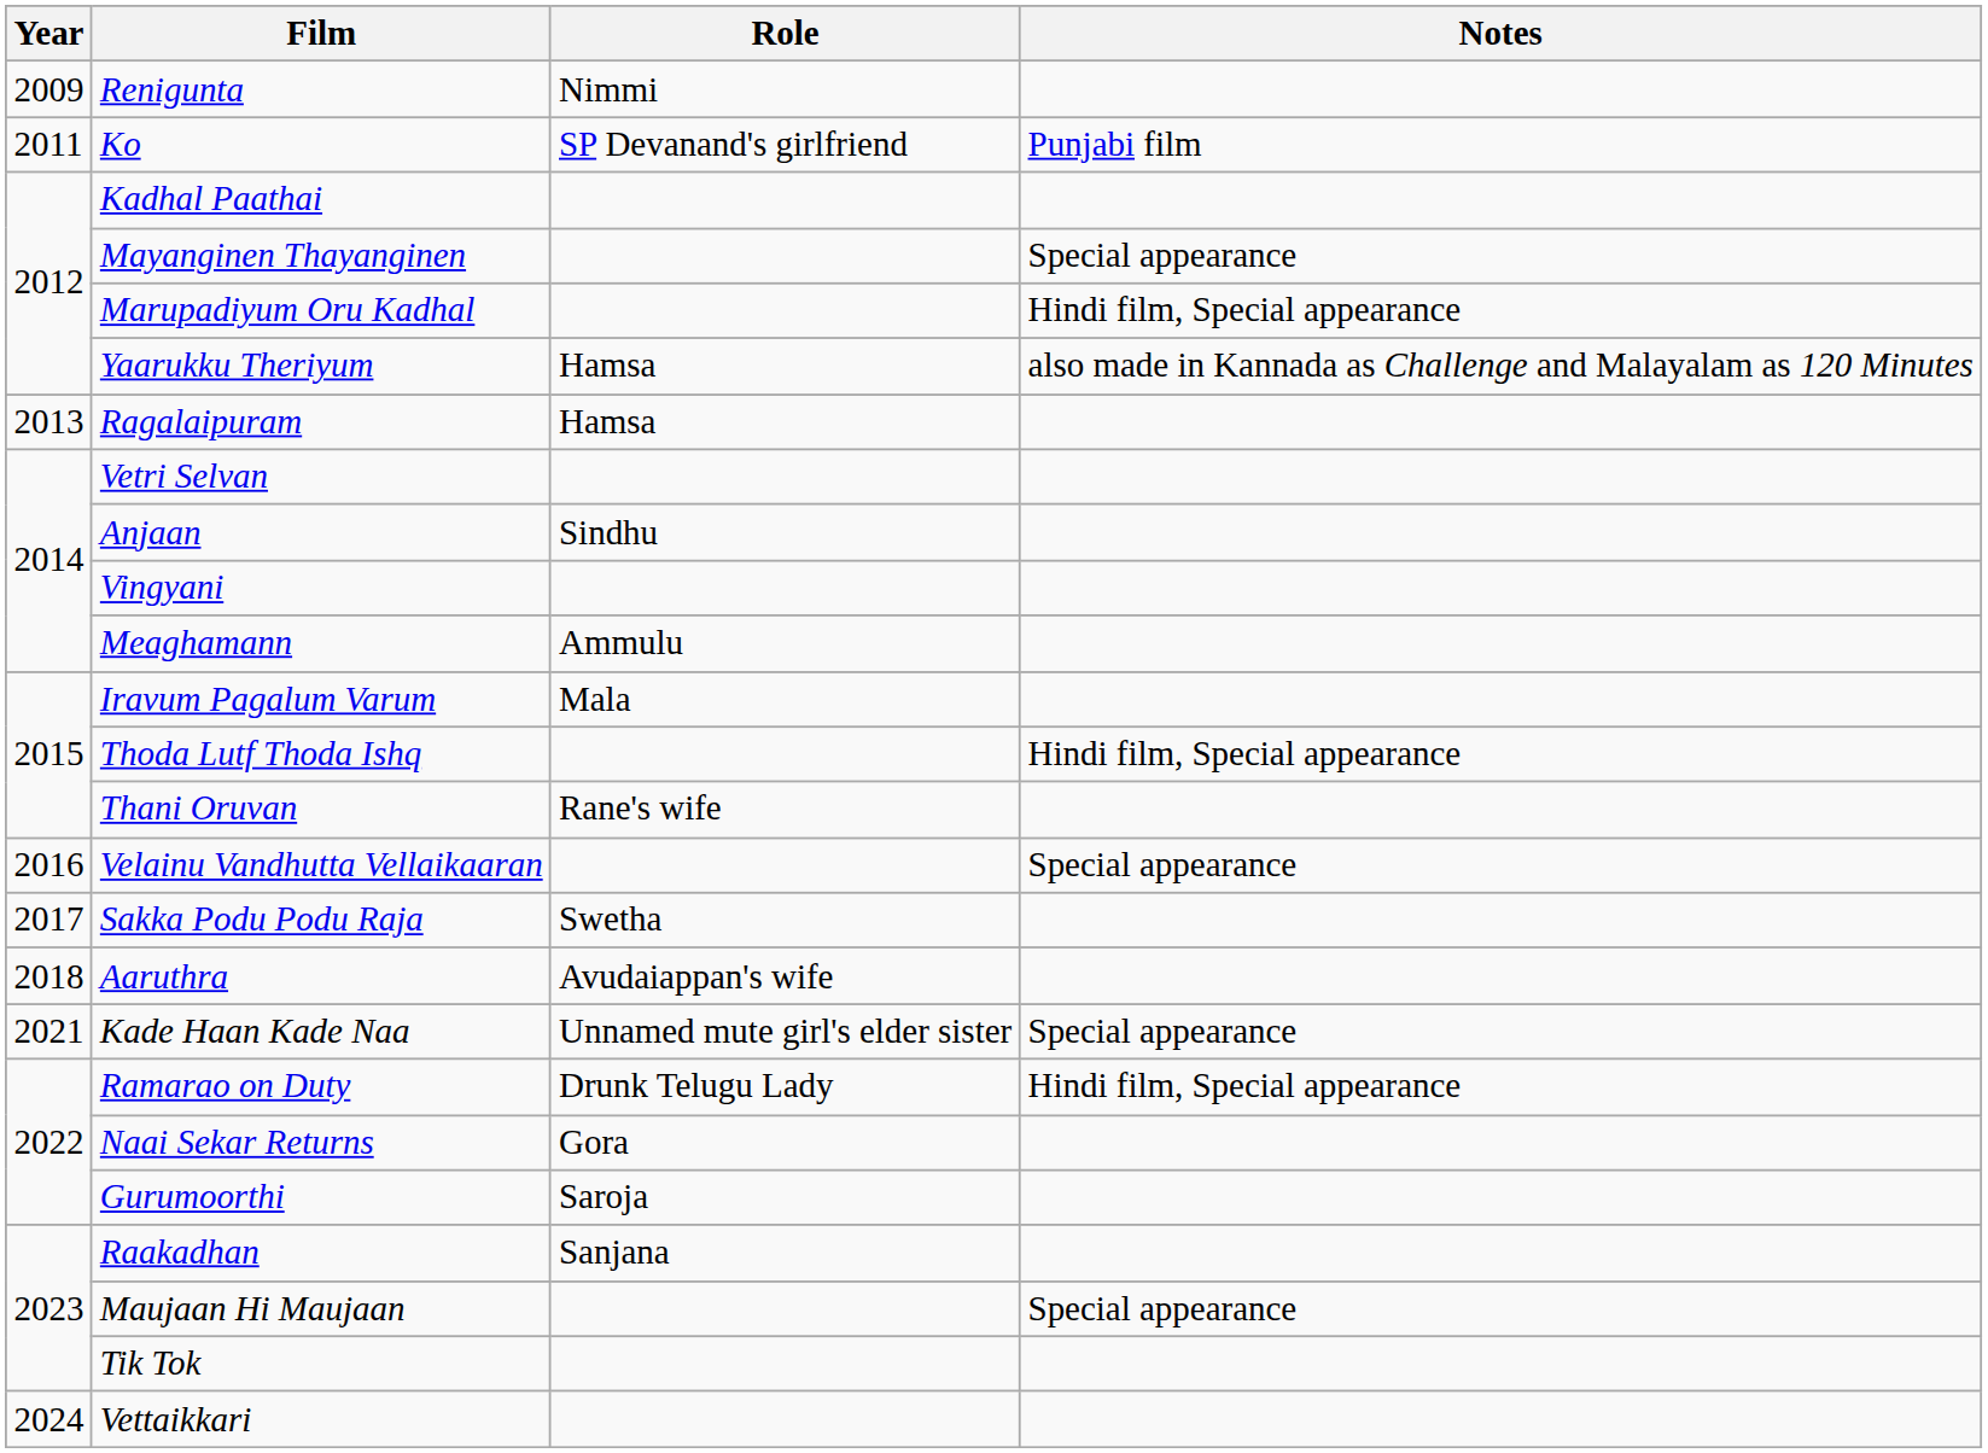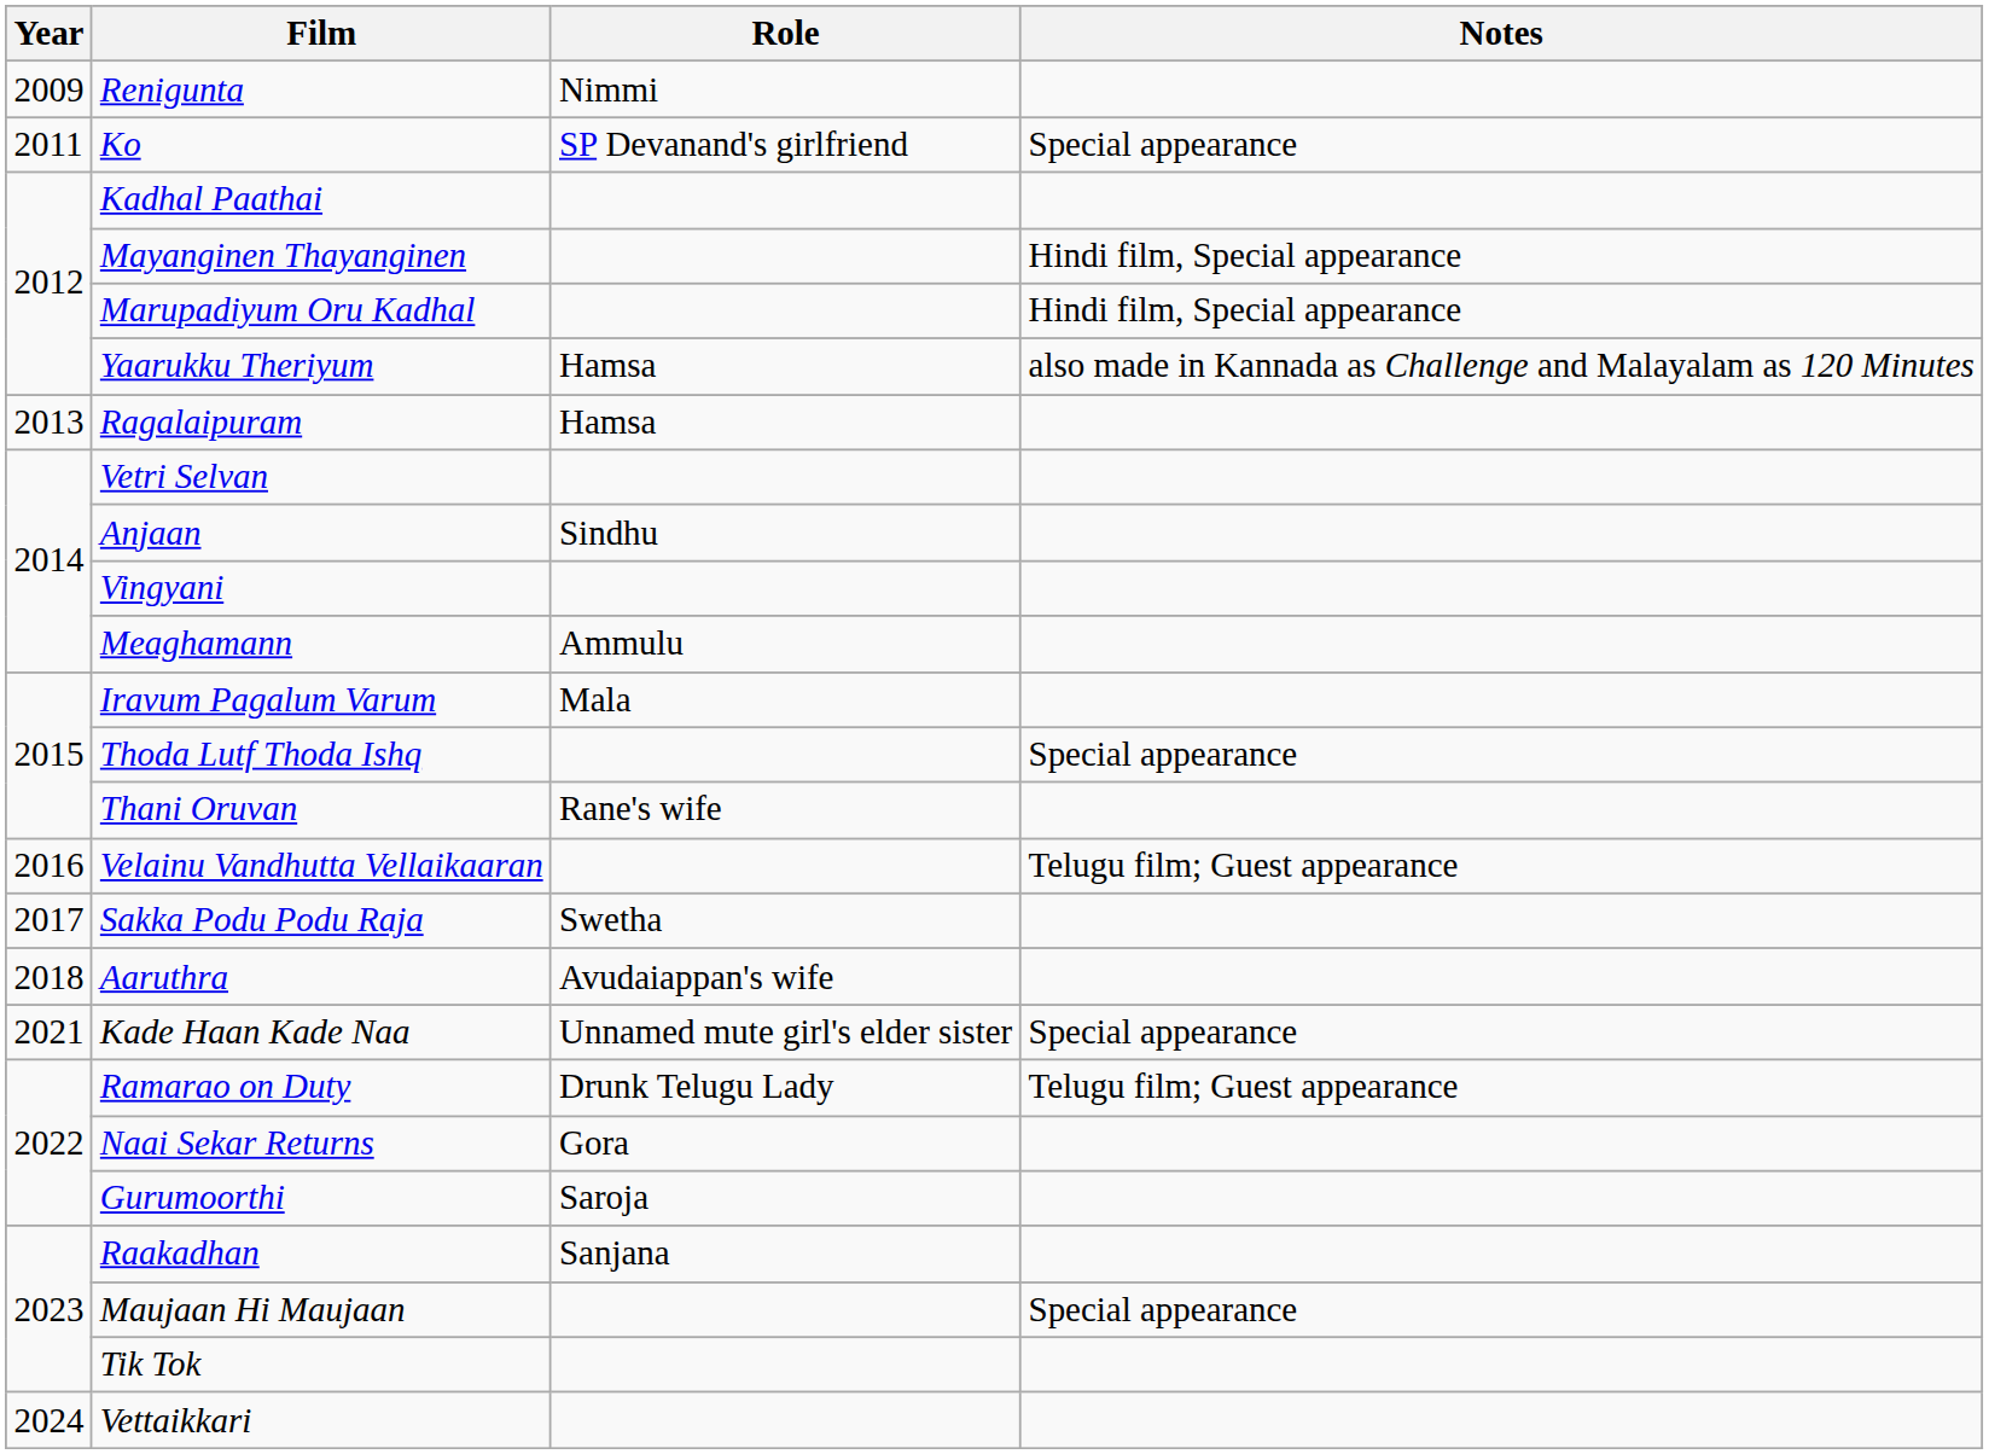Ko | Notes: Punjabi film -> Special appearance
Mayanginen Thayanginen | Notes: Special appearance -> Hindi film, Special appearance
Thoda Lutf Thoda Ishq | Notes: Hindi film, Special appearance -> Special appearance
Velainu Vandhutta Vellaikaaran | Notes: Special appearance -> Telugu film; Guest appearance
Ramarao on Duty | Notes: Hindi film, Special appearance -> Telugu film; Guest appearance
